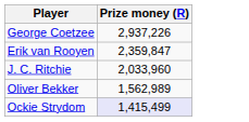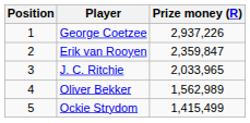+ column: Position | 1 | 2 | 3 | 4 | 5
J. C. Ritchie | Prize money (R): 2,033,960 -> 2,033,965
Ockie Strydom | Prize money (R): lavender background -> no background
